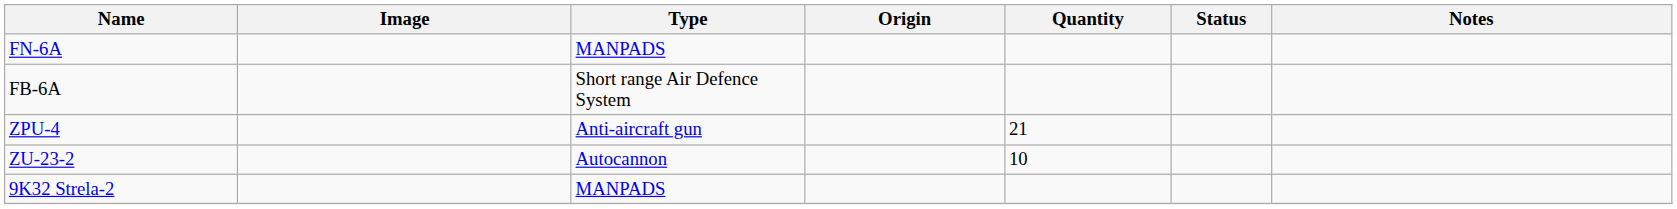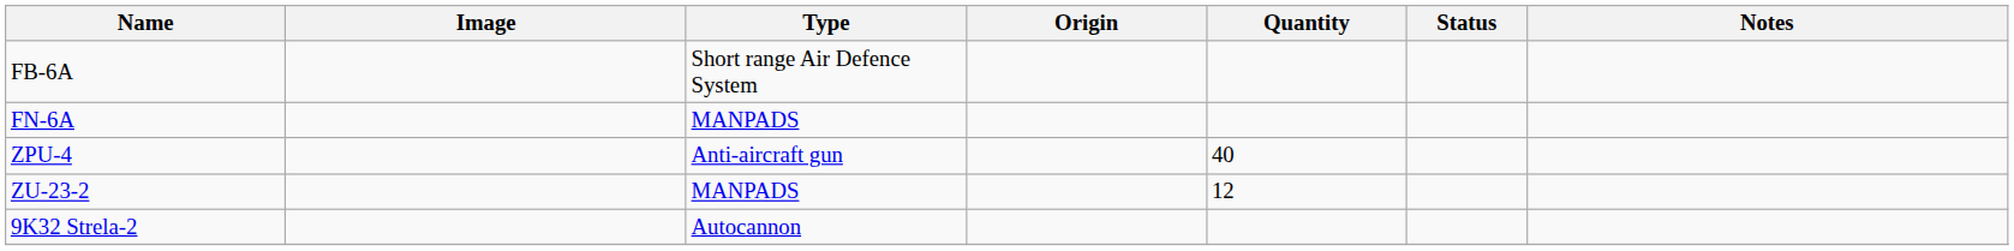rows swapped: FB-6A <-> FN-6A
ZPU-4 | Quantity: 21 -> 40
ZU-23-2 | Type: Autocannon -> MANPADS
ZU-23-2 | Quantity: 10 -> 12
9K32 Strela-2 | Type: MANPADS -> Autocannon
